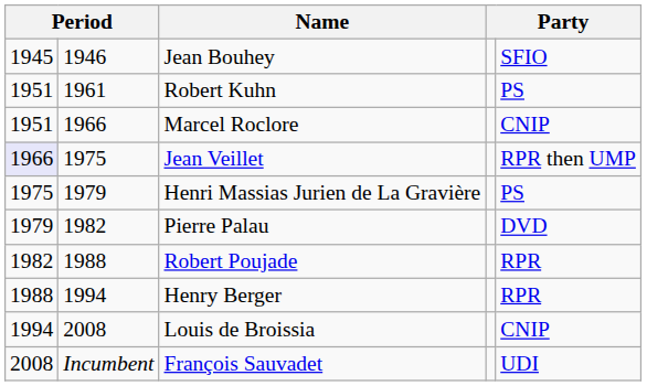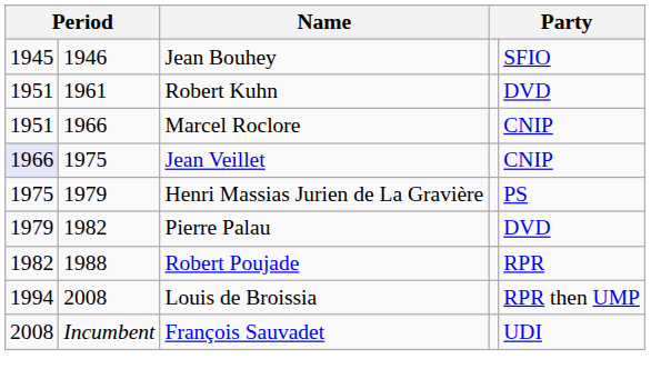Robert Kuhn | column 5: PS -> DVD
Jean Veillet | column 5: RPR then UMP -> CNIP
- row: 1988 | 1994 | Henry Berger | RPR
Louis de Broissia | column 5: CNIP -> RPR then UMP
